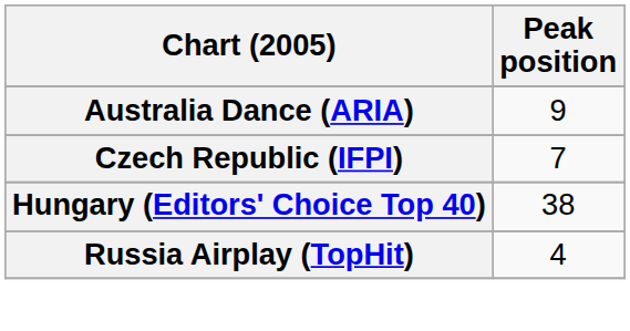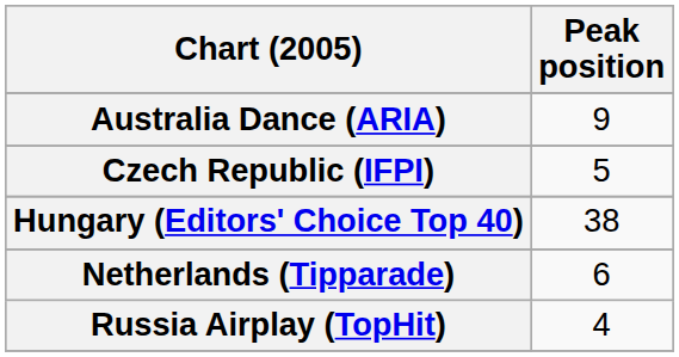Czech Republic (IFPI) | Peak position: 7 -> 5
+ row: Netherlands (Tipparade) | 6
